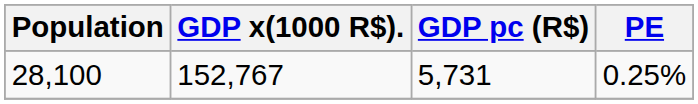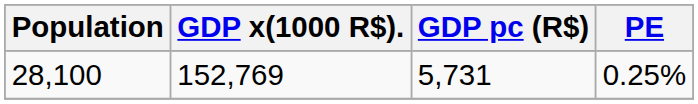28,100 | GDP x(1000 R$).: 152,767 -> 152,769
